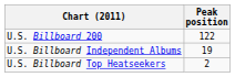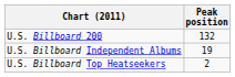U.S. Billboard 200 | Peak position: 122 -> 132
